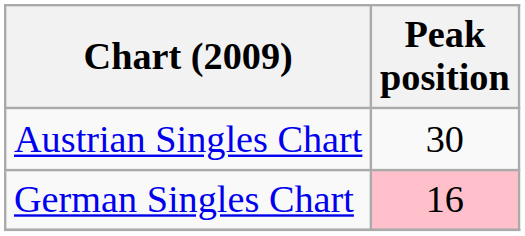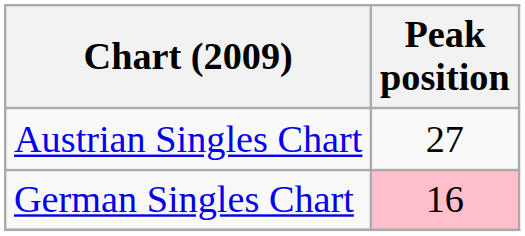Austrian Singles Chart | Peak position: 30 -> 27
